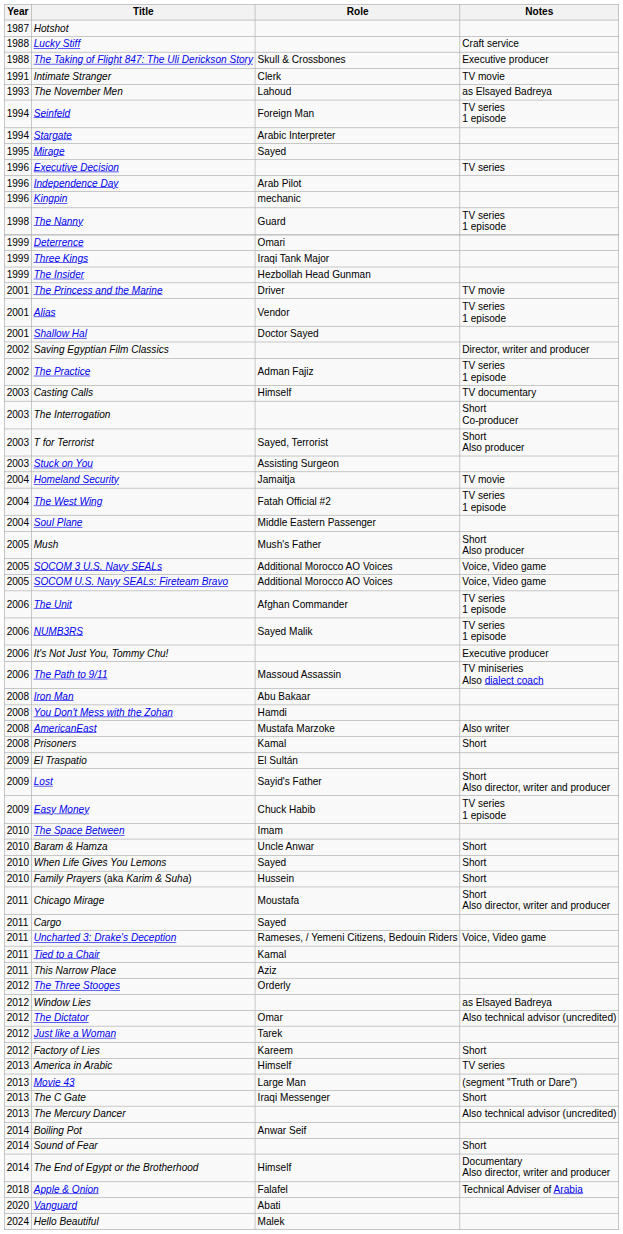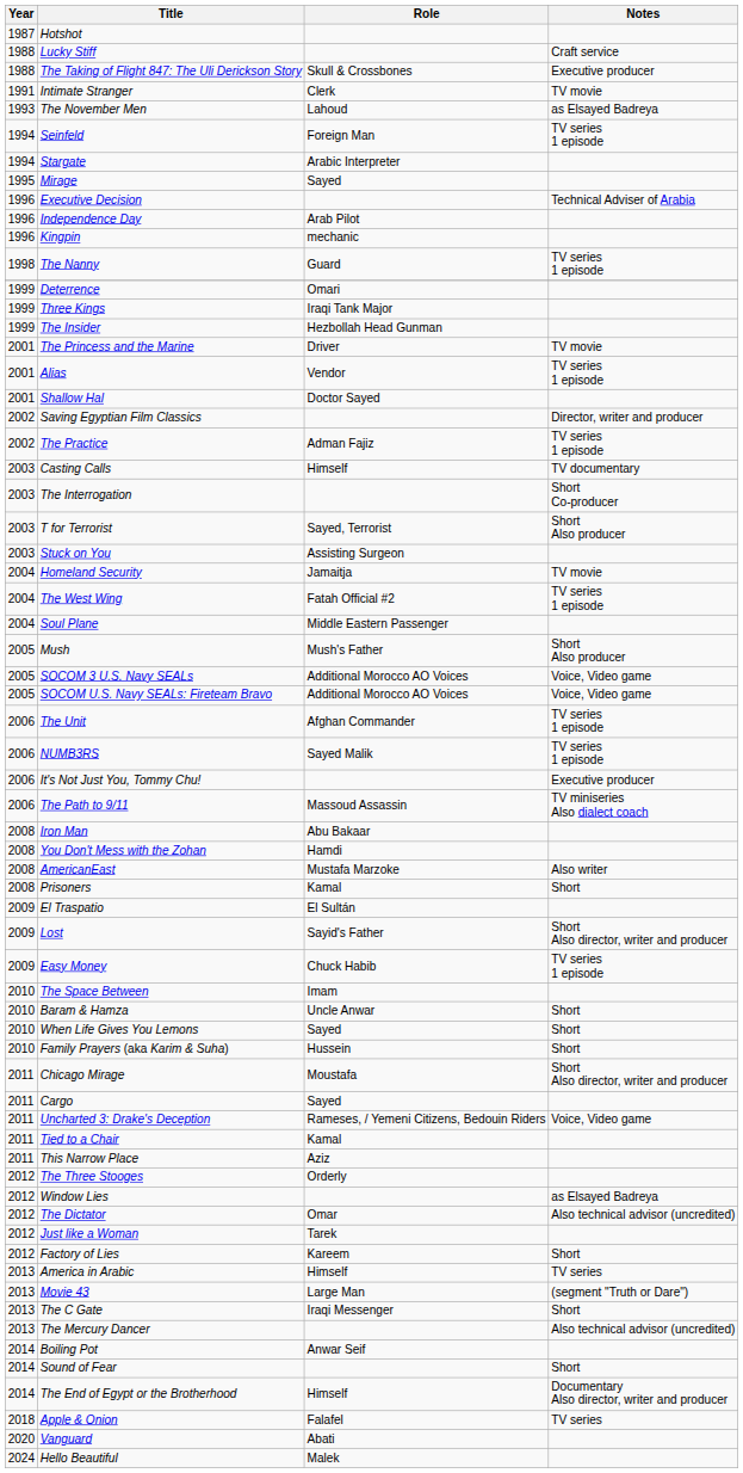Executive Decision | Notes: TV series -> Technical Adviser of Arabia
Apple & Onion | Notes: Technical Adviser of Arabia -> TV series
